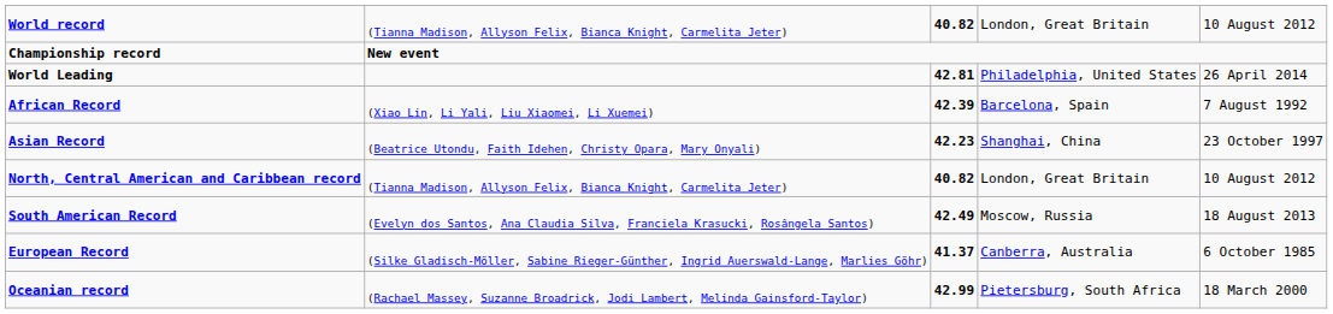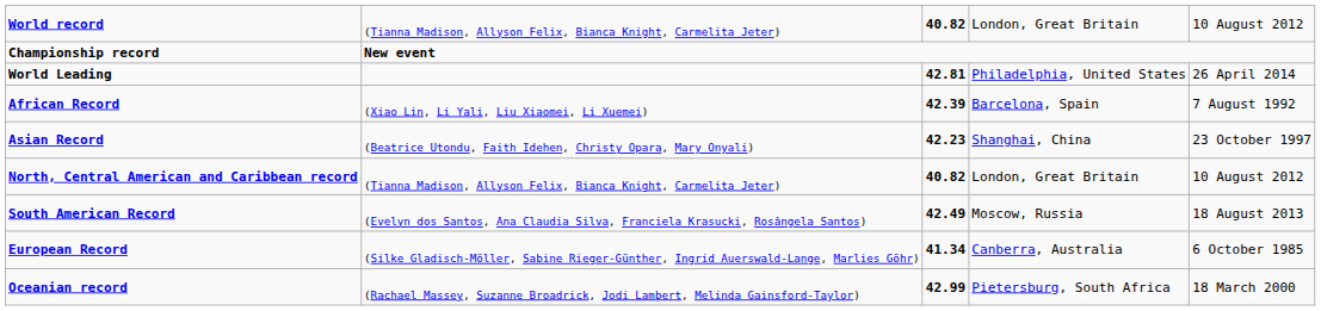European Record | column 3: 41.37 -> 41.34
